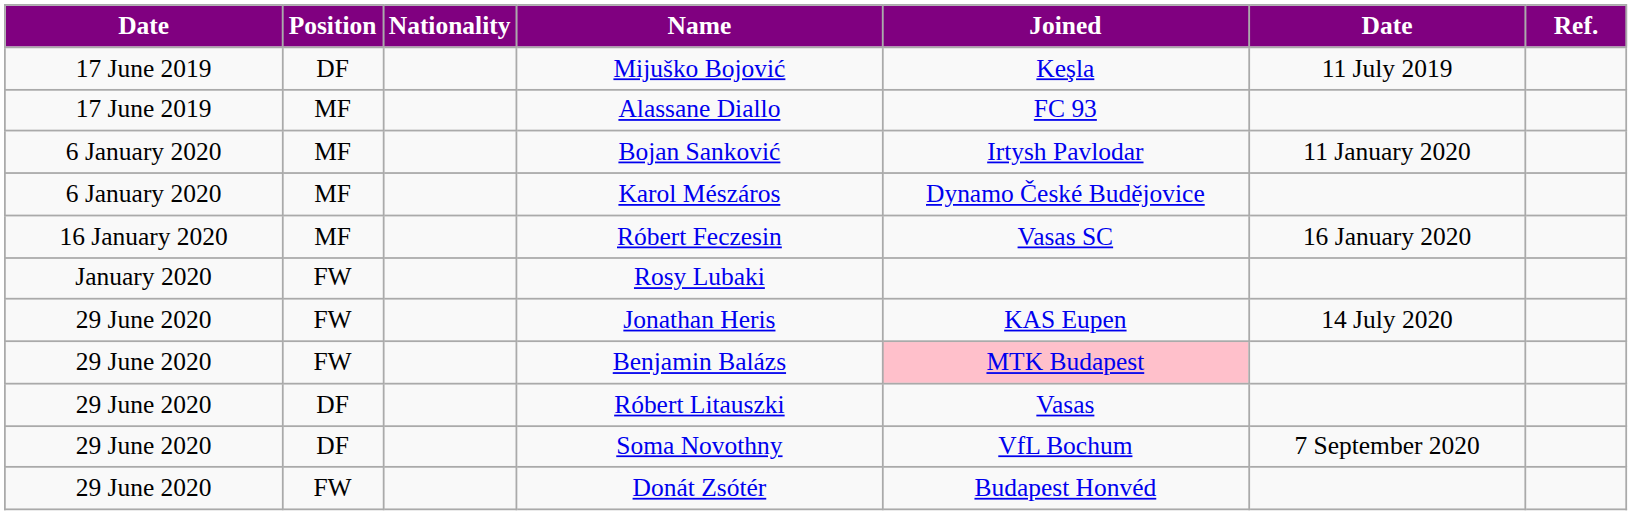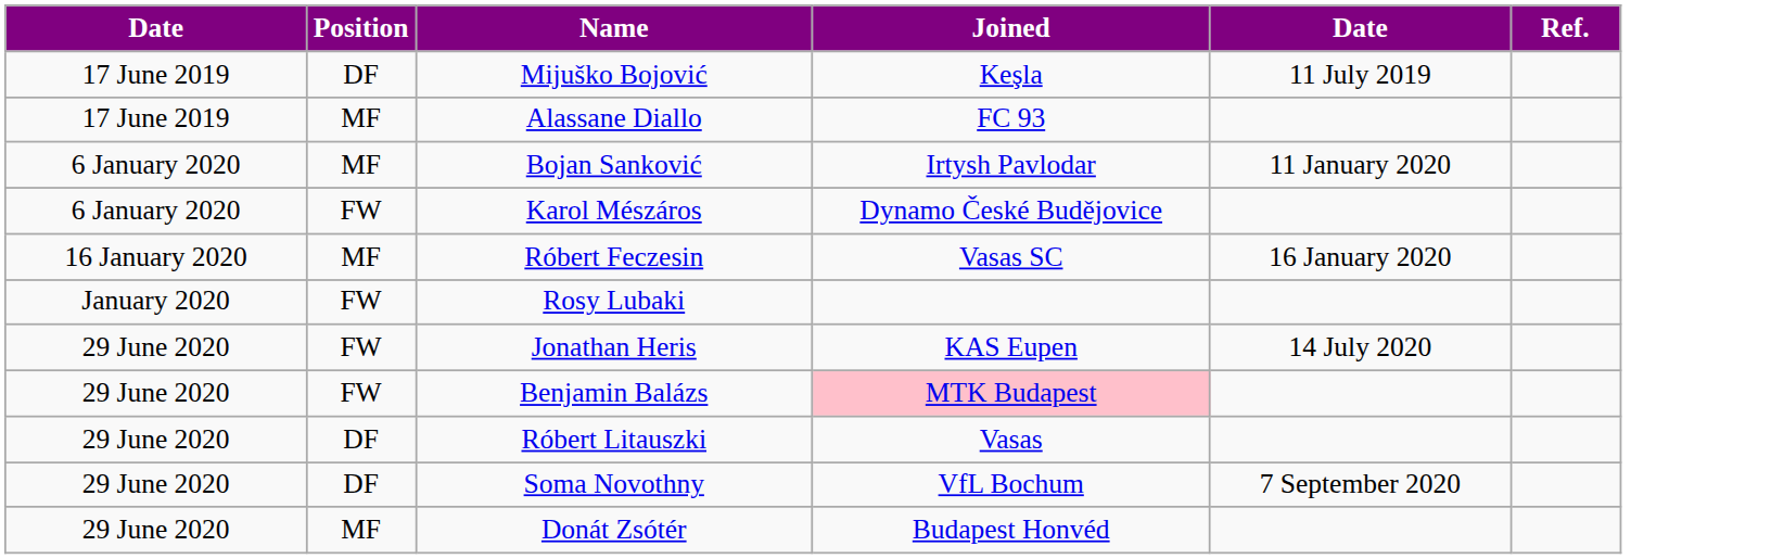- column: Nationality
Karol Mészáros | Position: MF -> FW
Donát Zsótér | Position: FW -> MF
